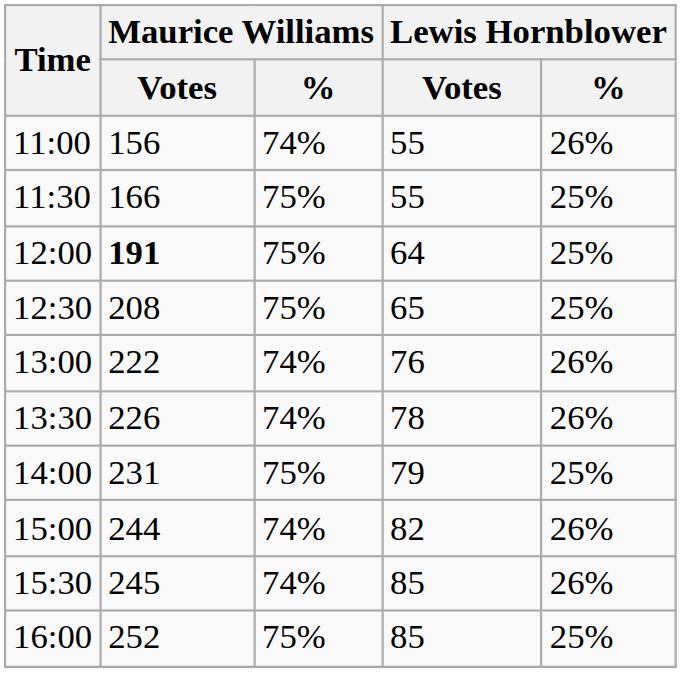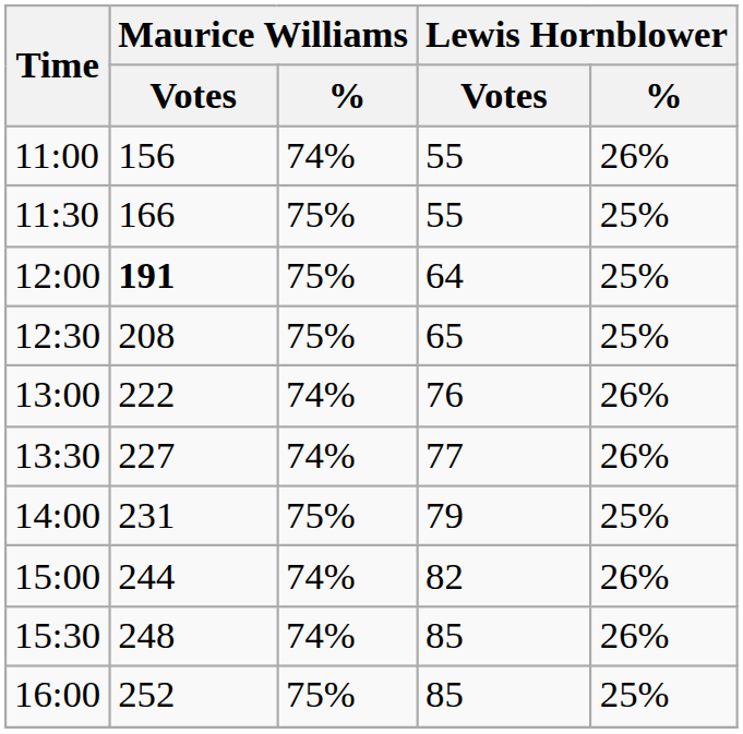13:30 | Maurice Williams / Votes: 226 -> 227
13:30 | Lewis Hornblower / Votes: 78 -> 77
15:30 | Maurice Williams / Votes: 245 -> 248
